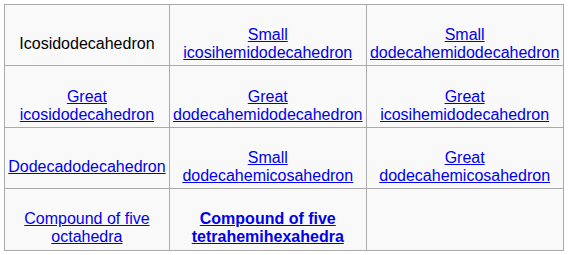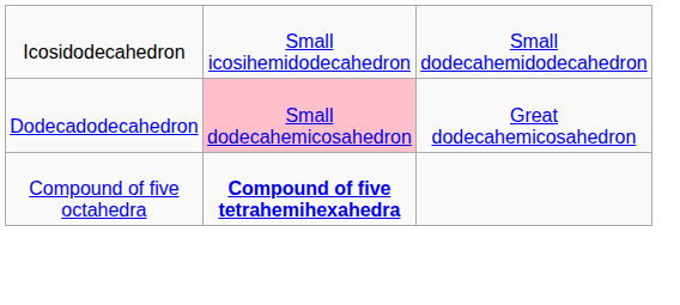- row: Great icosidodecahedron | Great dodecahemidodecahedron | Great icosihemidodecahedron
Dodecadodecahedron | column 2: no background -> pink background
